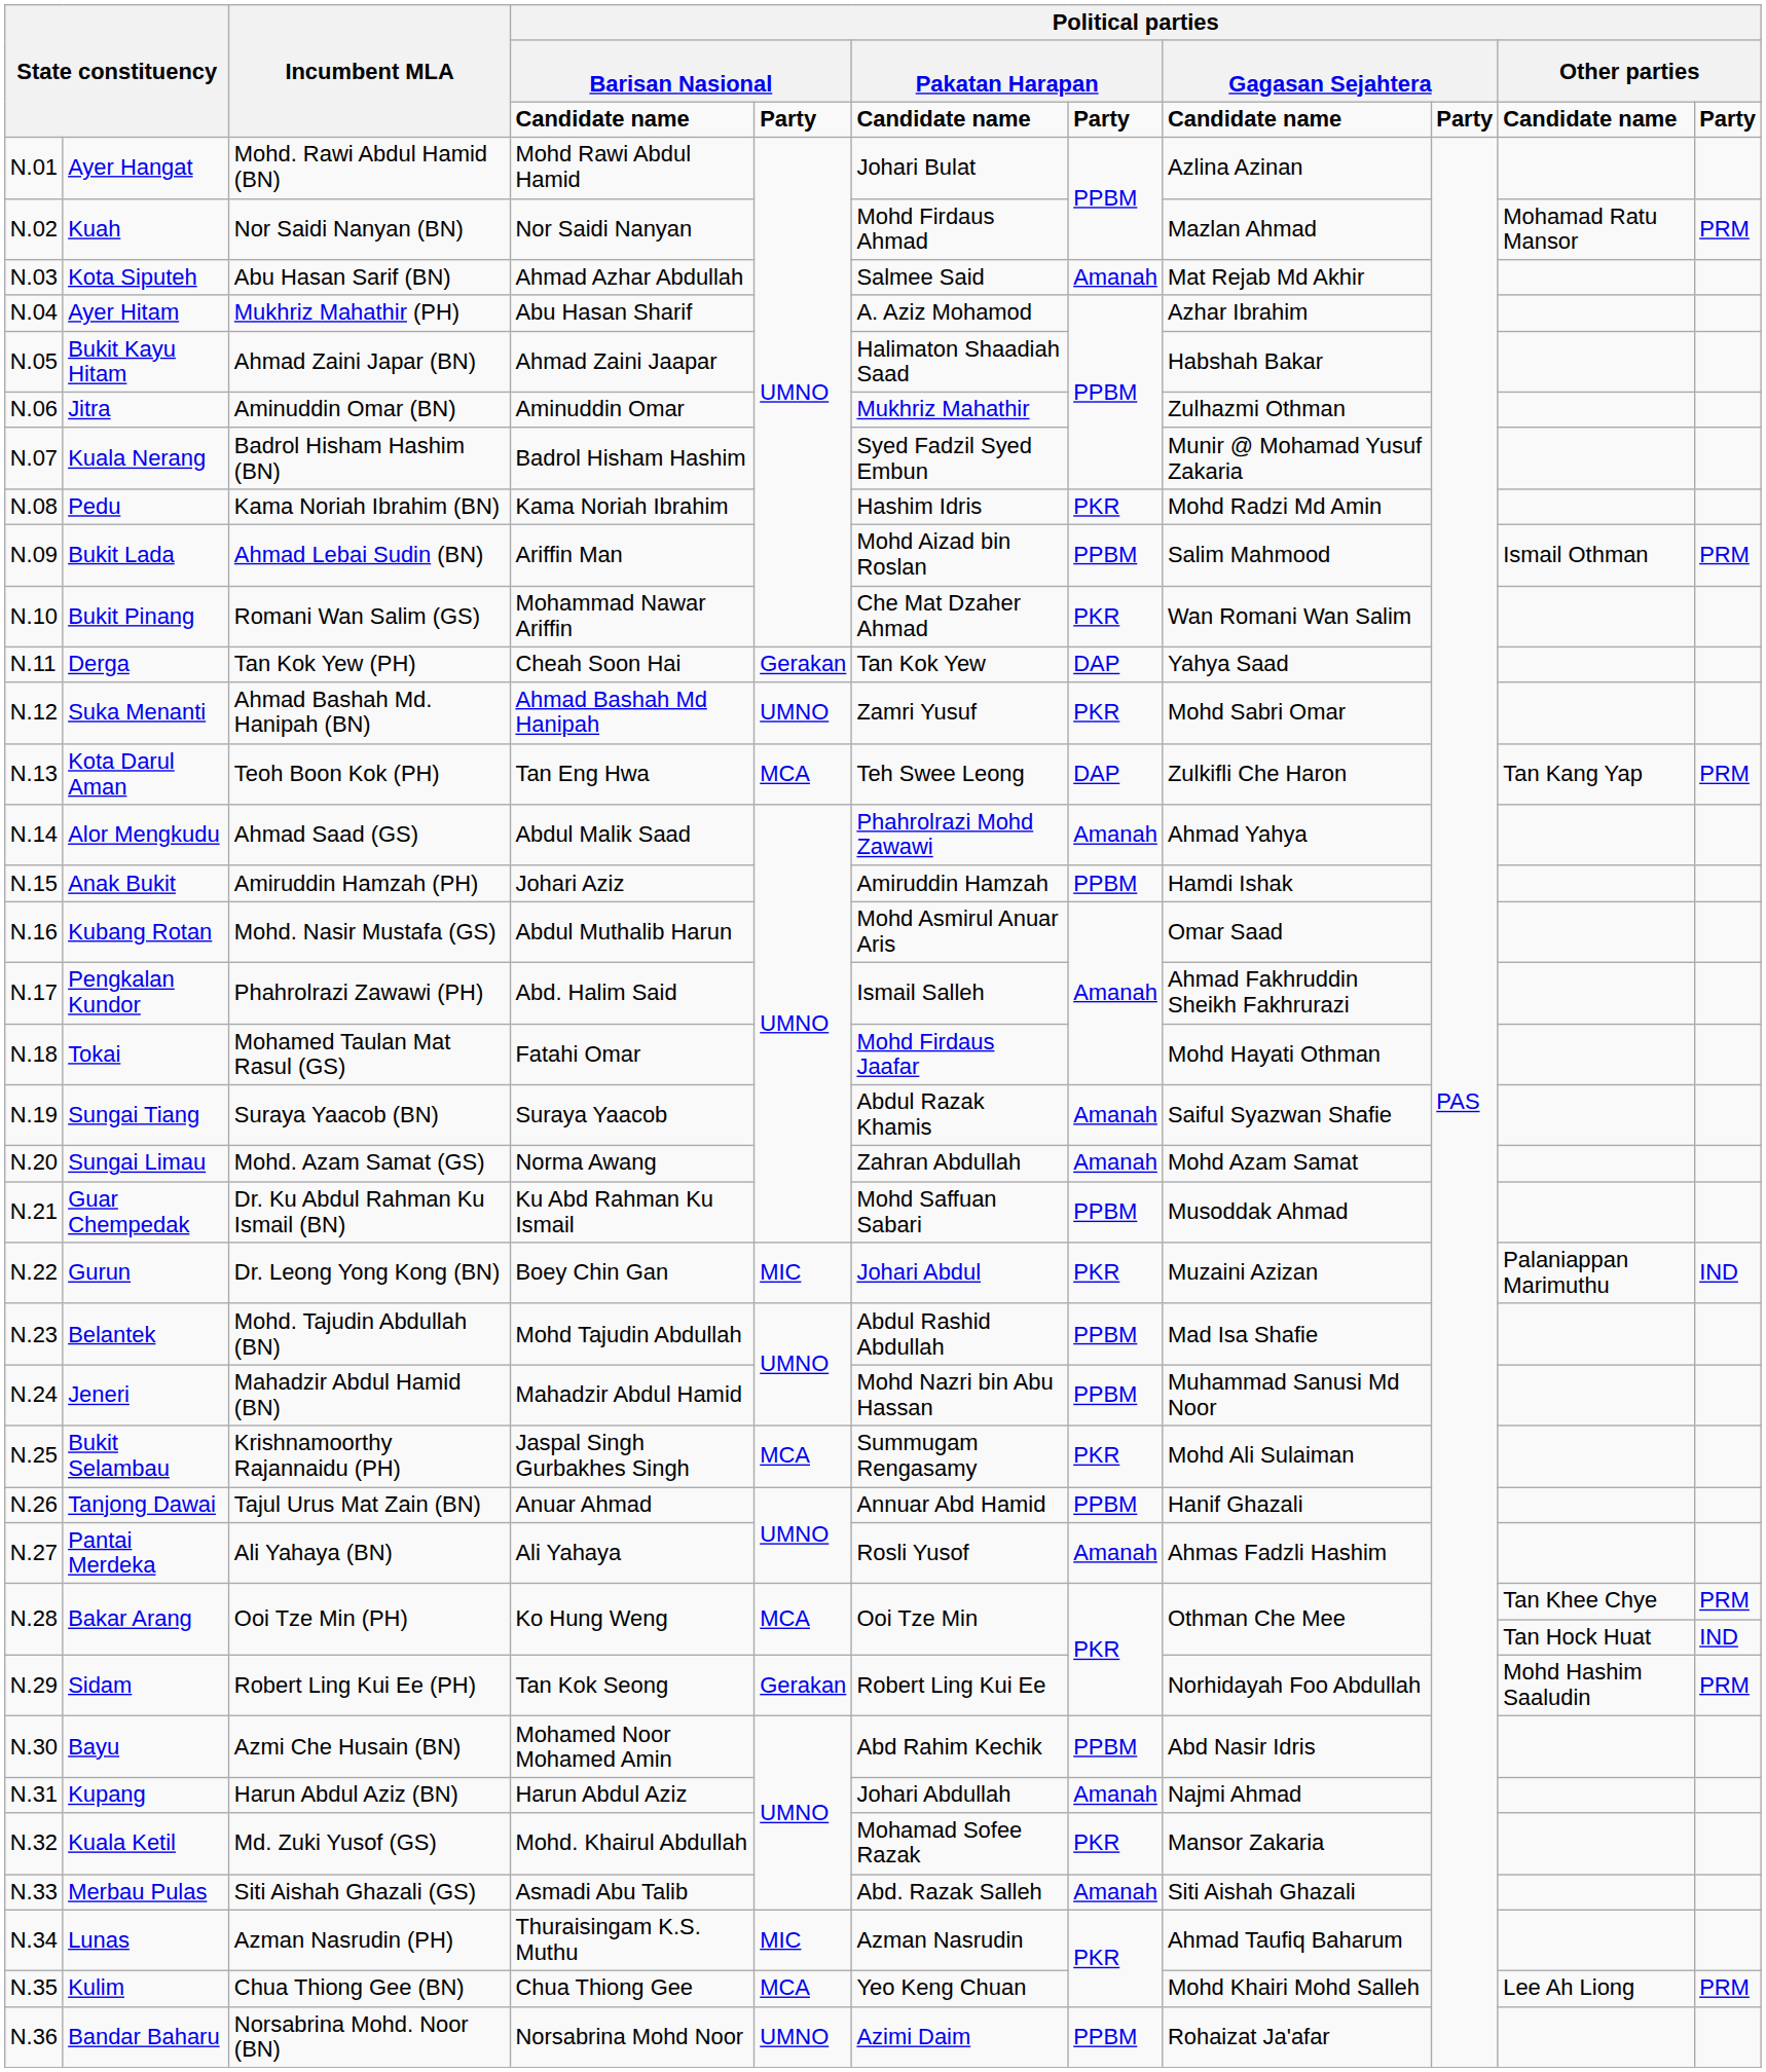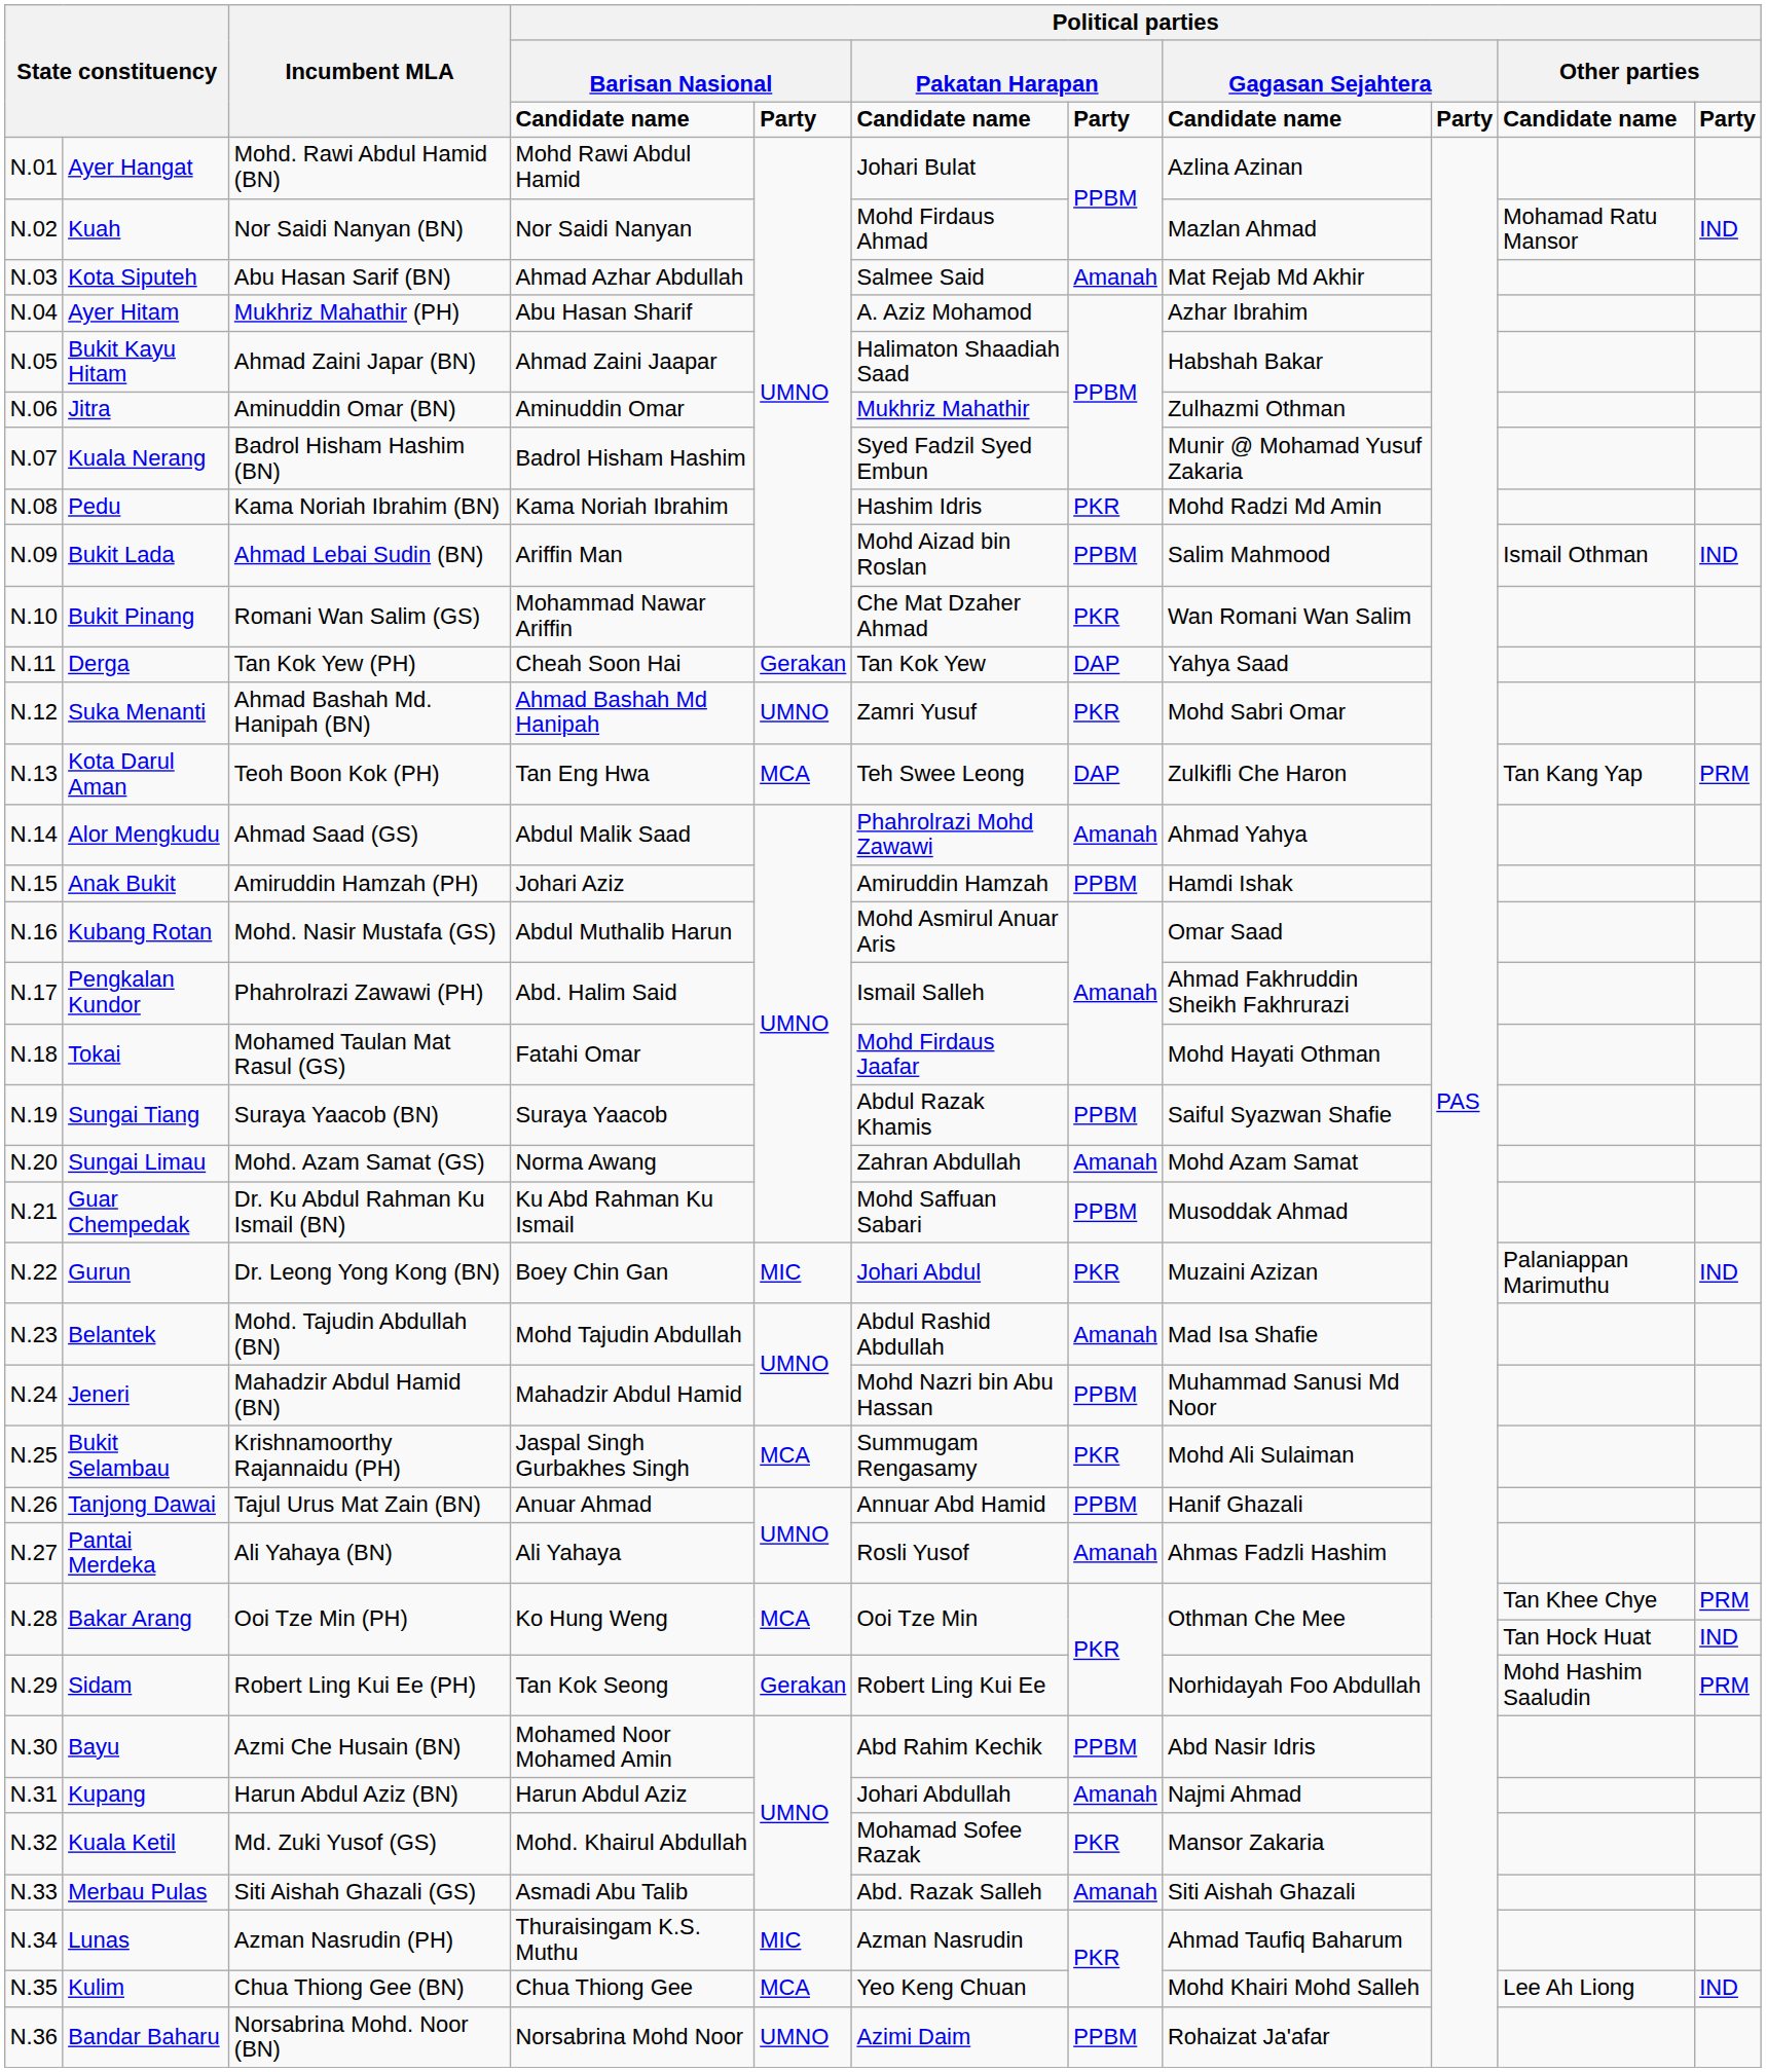Kuah | column 11: PRM -> IND
Bukit Lada | column 11: PRM -> IND
Sungai Tiang | column 7: Amanah -> PPBM
Belantek | column 7: PPBM -> Amanah
Kulim | column 11: PRM -> IND
